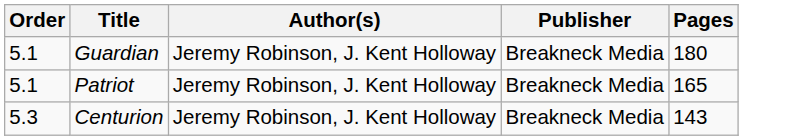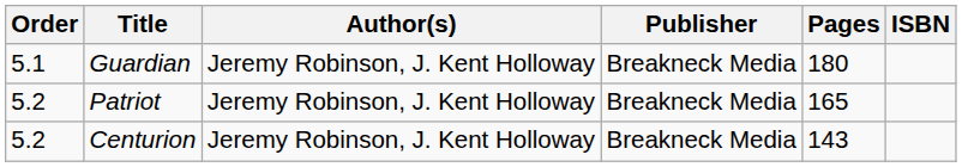+ column: ISBN
Patriot | Order: 5.1 -> 5.2
Centurion | Order: 5.3 -> 5.2
